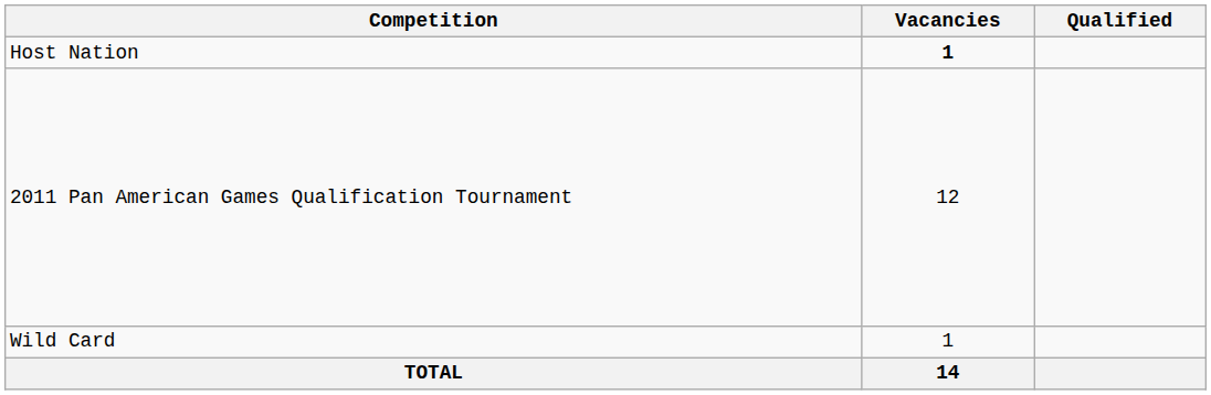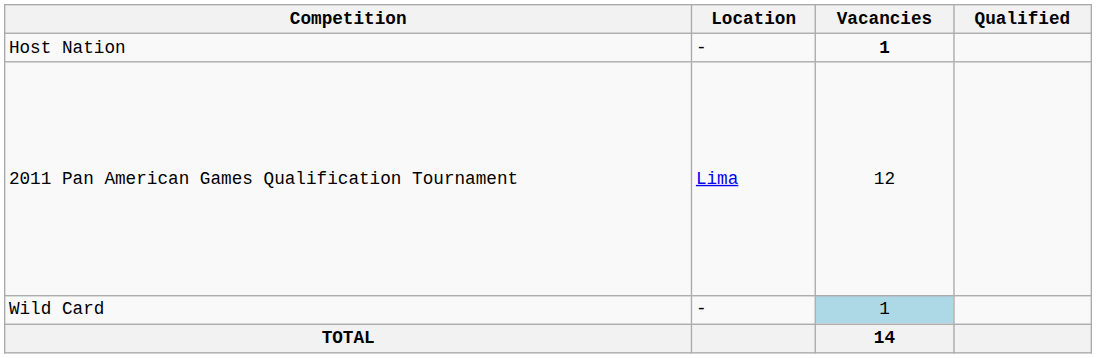+ column: Location | - | Lima | -
Wild Card | Vacancies: no background -> lightblue background
